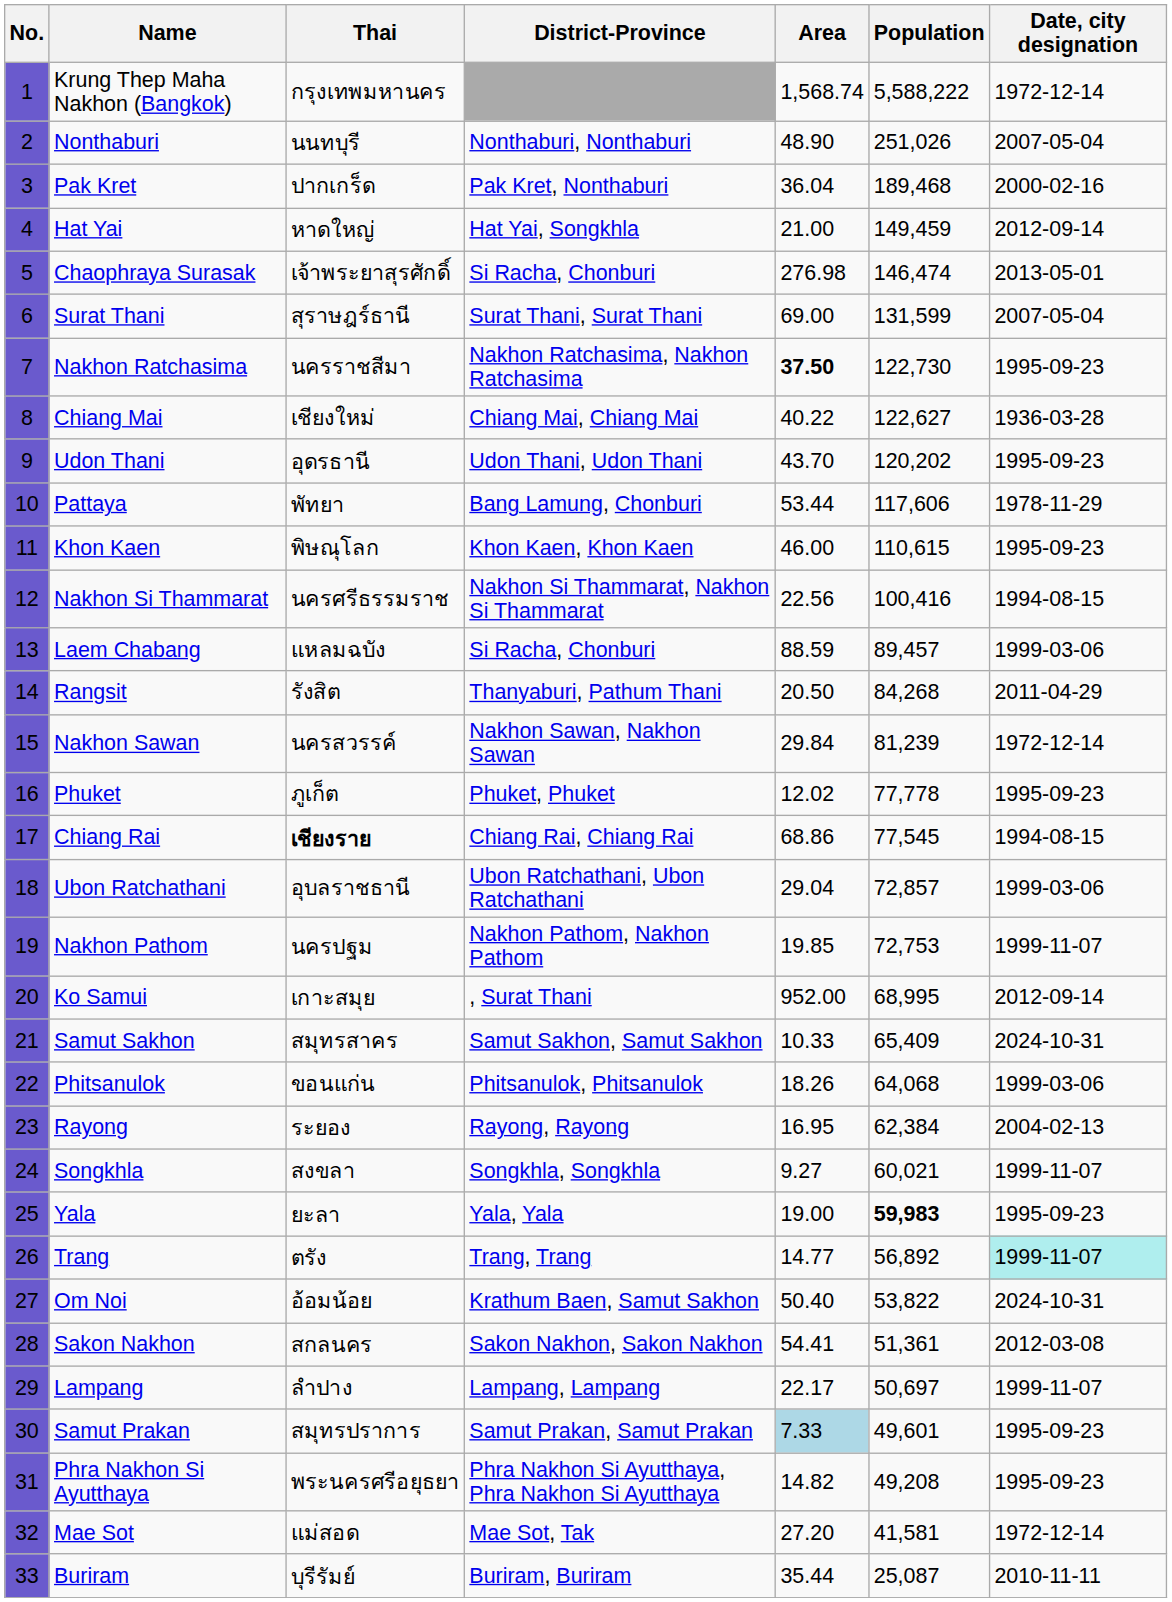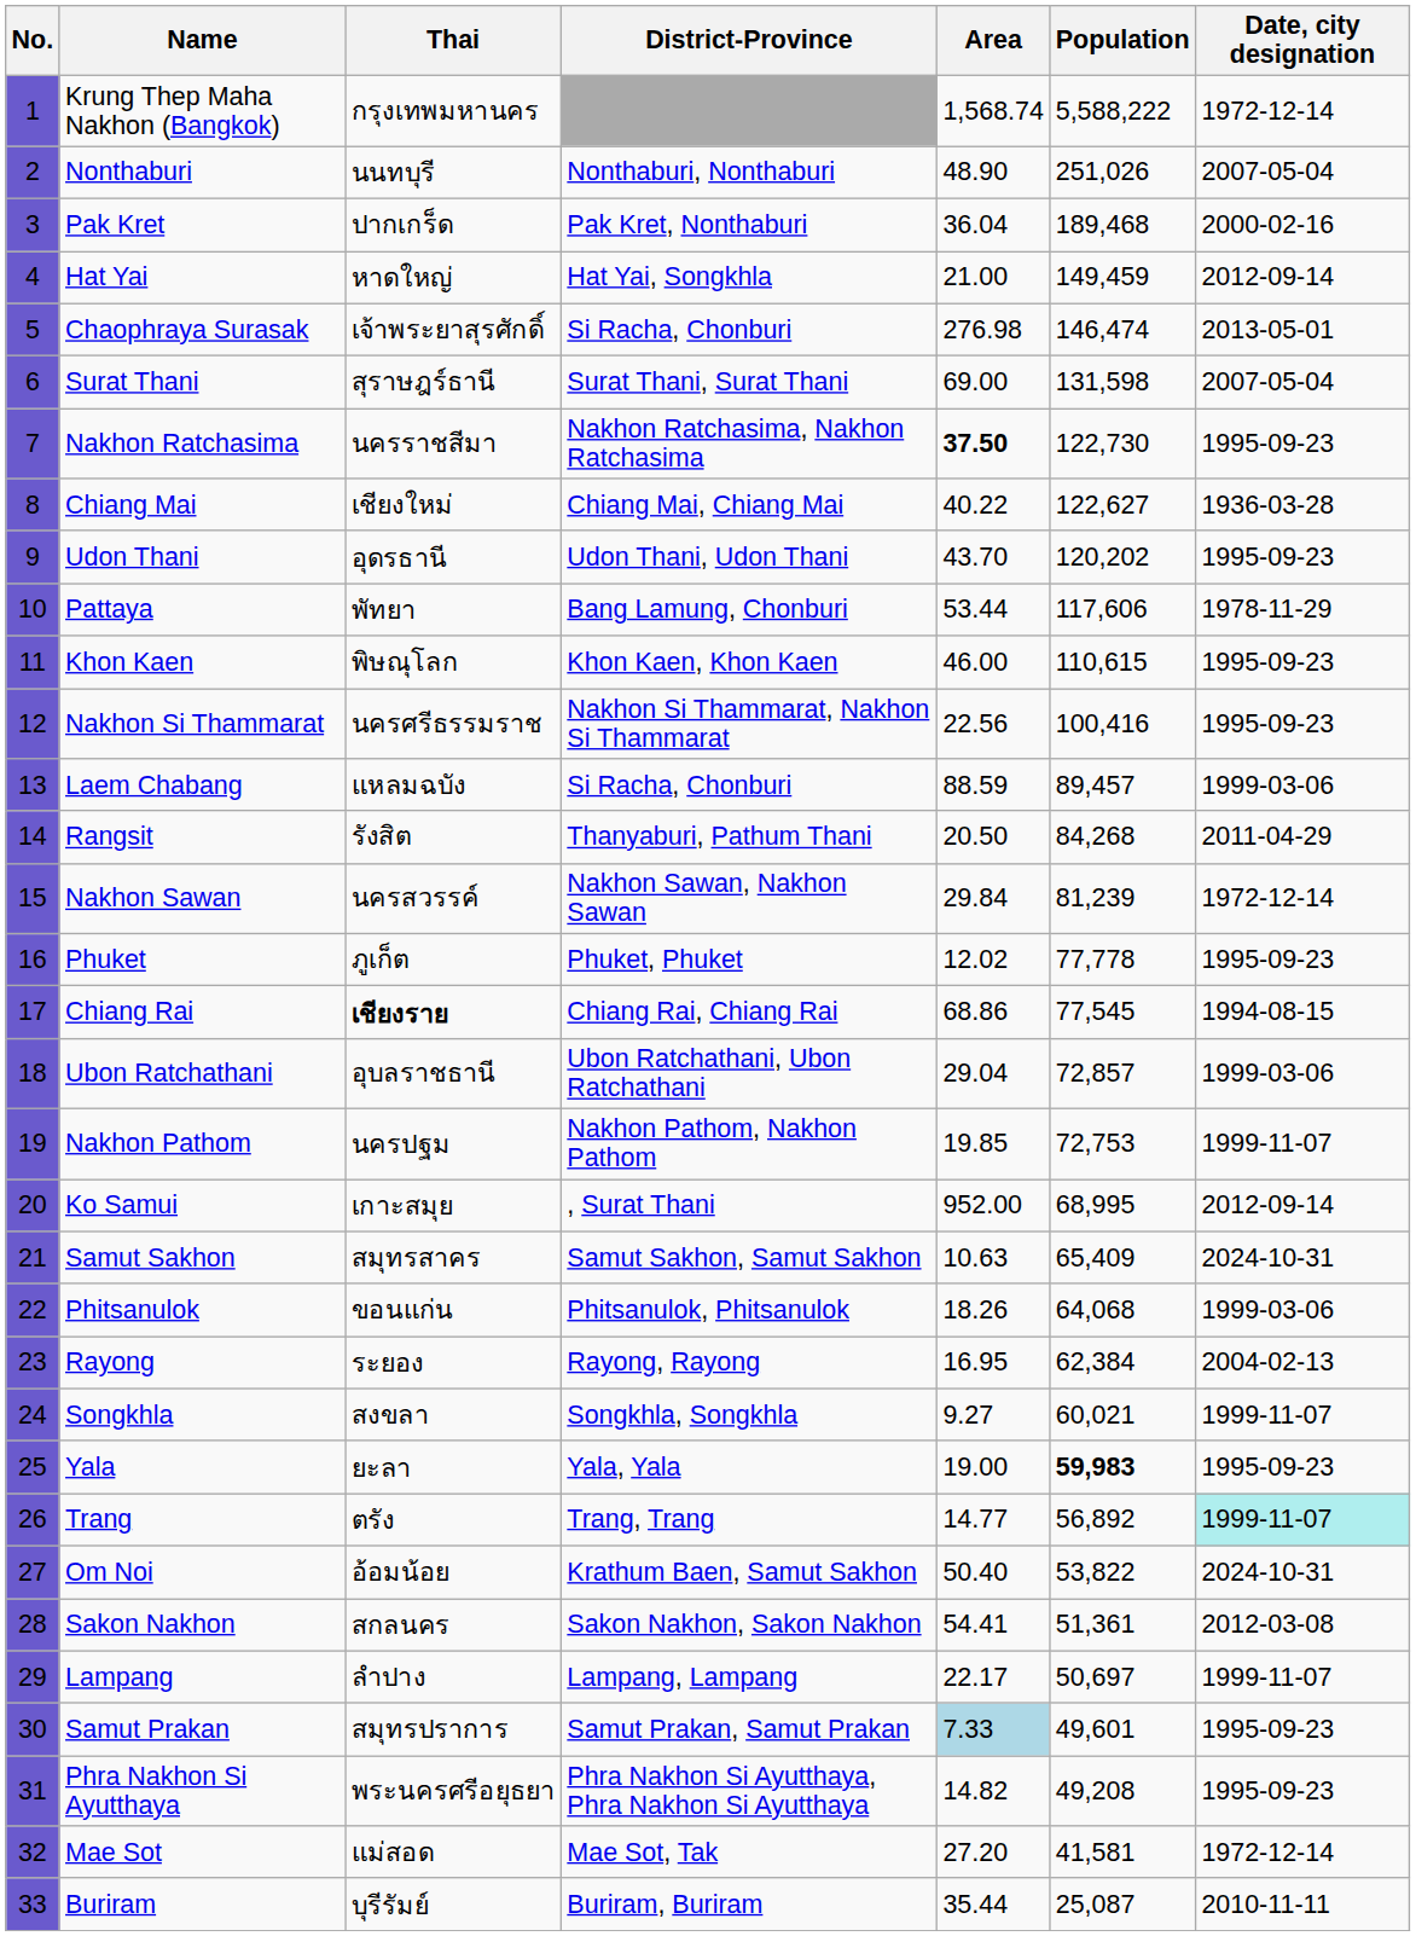Surat Thani | Population: 131,599 -> 131,598
Nakhon Si Thammarat | Date, city designation: 1994-08-15 -> 1995-09-23
Samut Sakhon | Area: 10.33 -> 10.63
